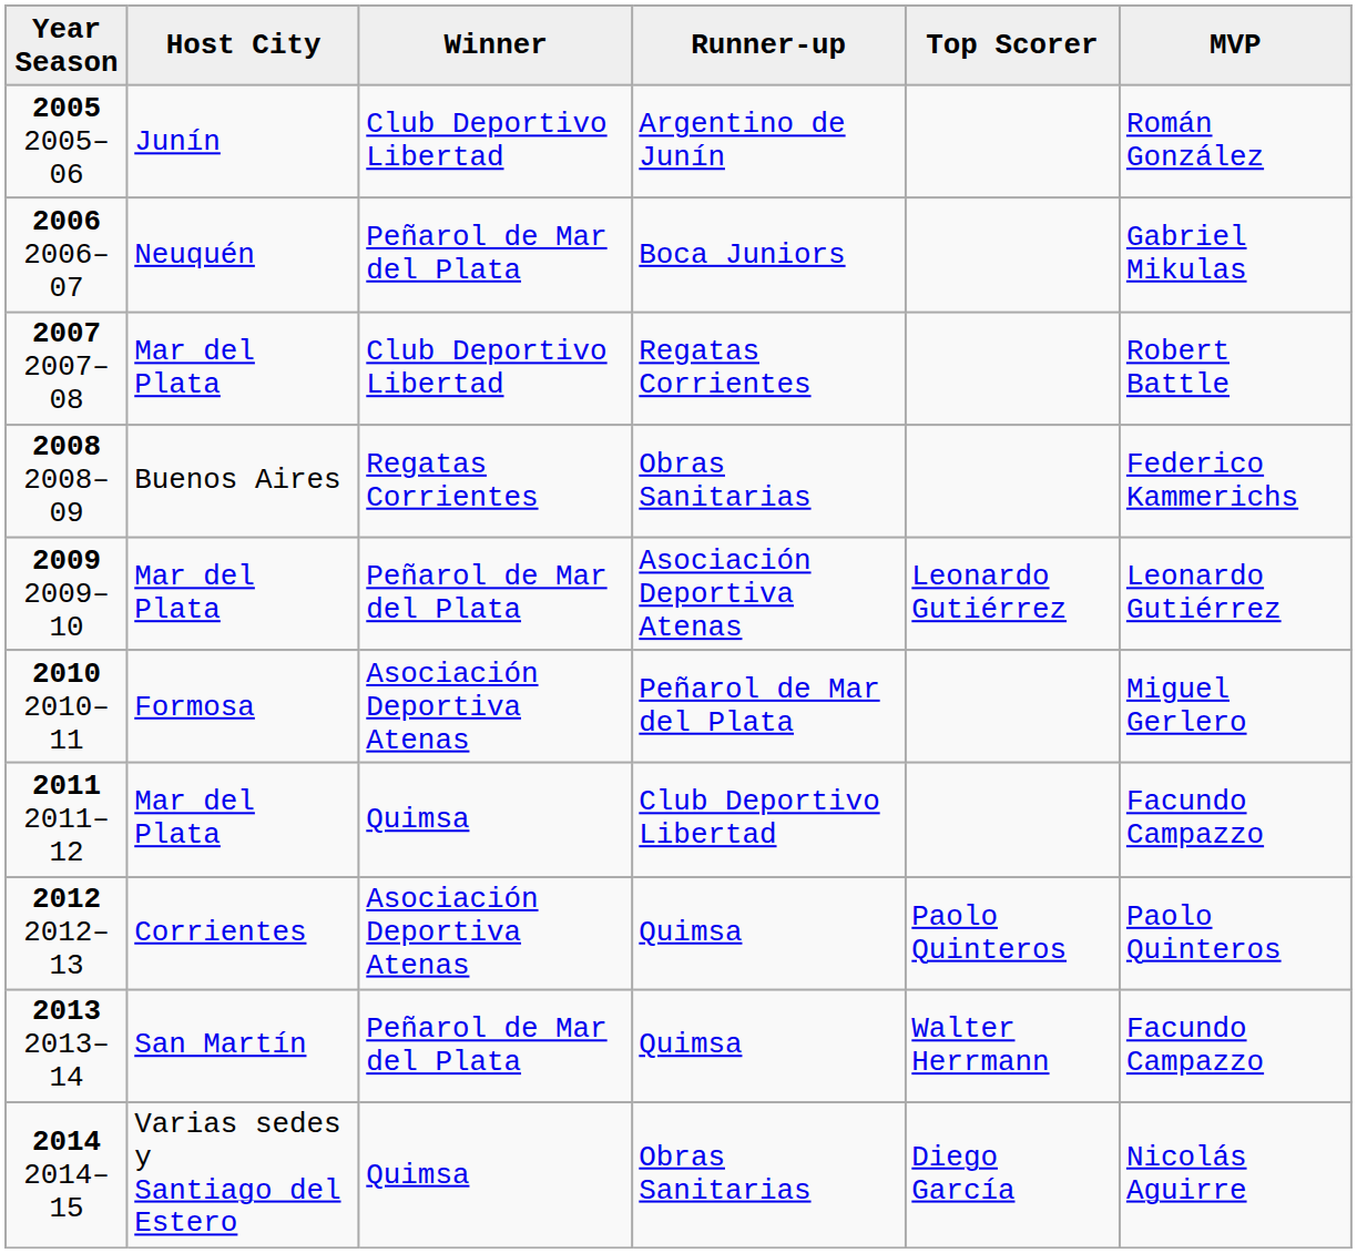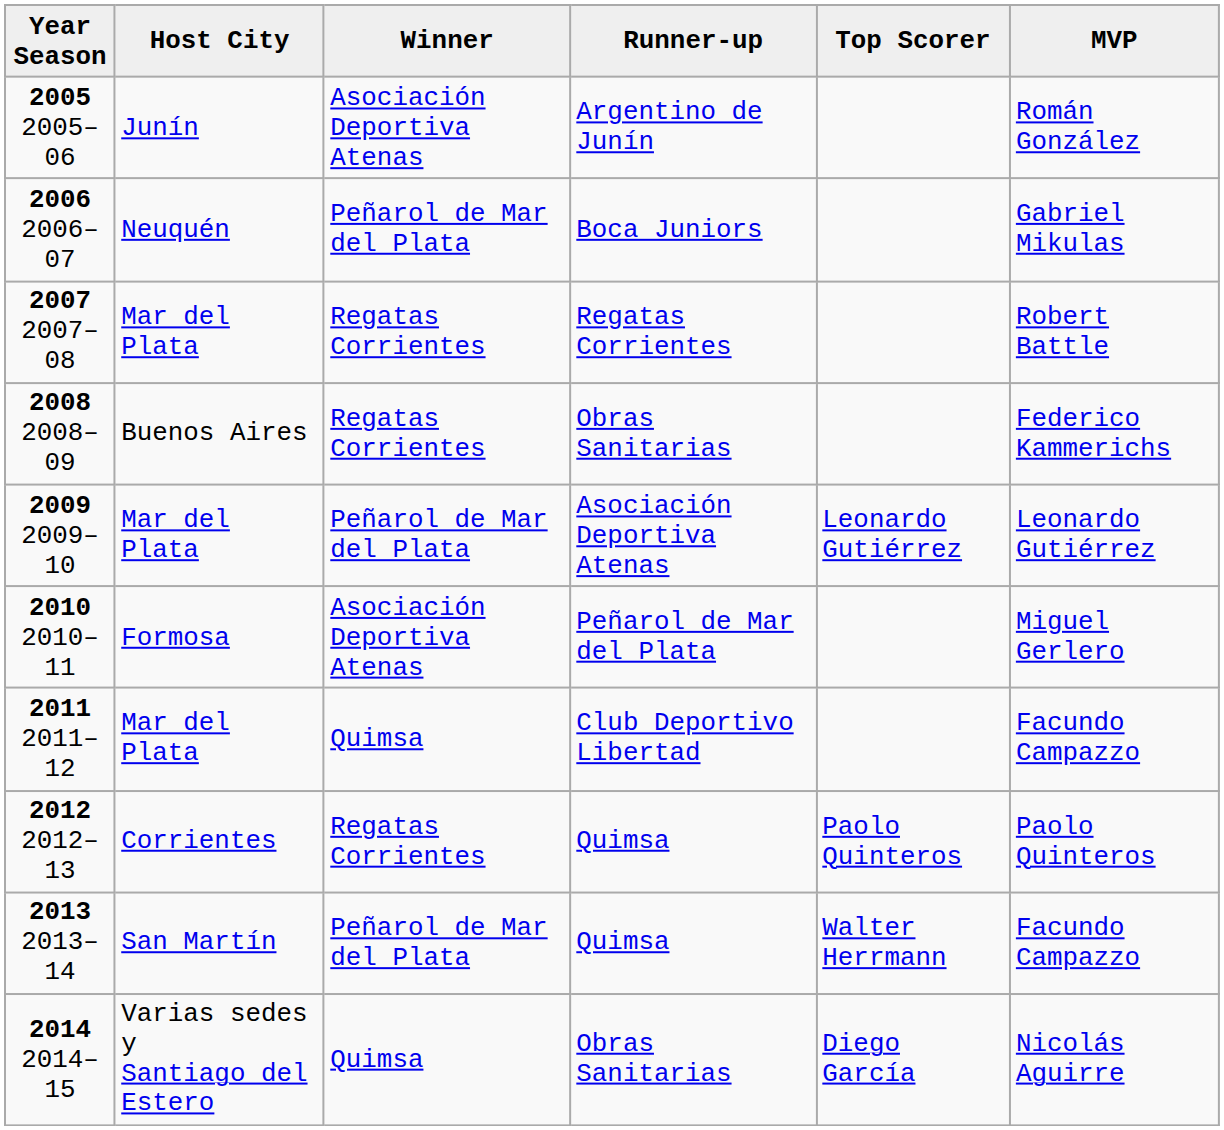2005 2005–06 | Winner: Club Deportivo Libertad -> Asociación Deportiva Atenas
2007 2007–08 | Winner: Club Deportivo Libertad -> Regatas Corrientes
2012 2012–13 | Winner: Asociación Deportiva Atenas -> Regatas Corrientes
